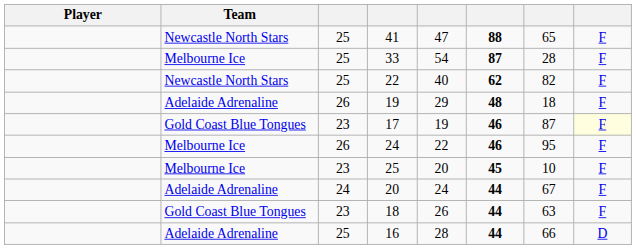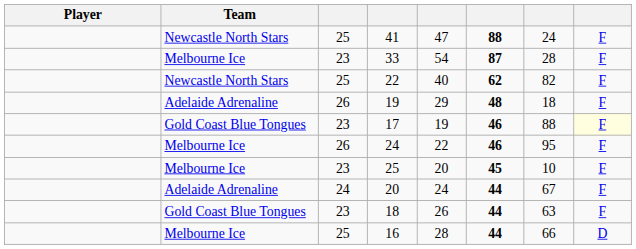41 | column 7: 65 -> 24
33 | column 3: 25 -> 23
17 | column 7: 87 -> 88
16 | Team: Adelaide Adrenaline -> Melbourne Ice
